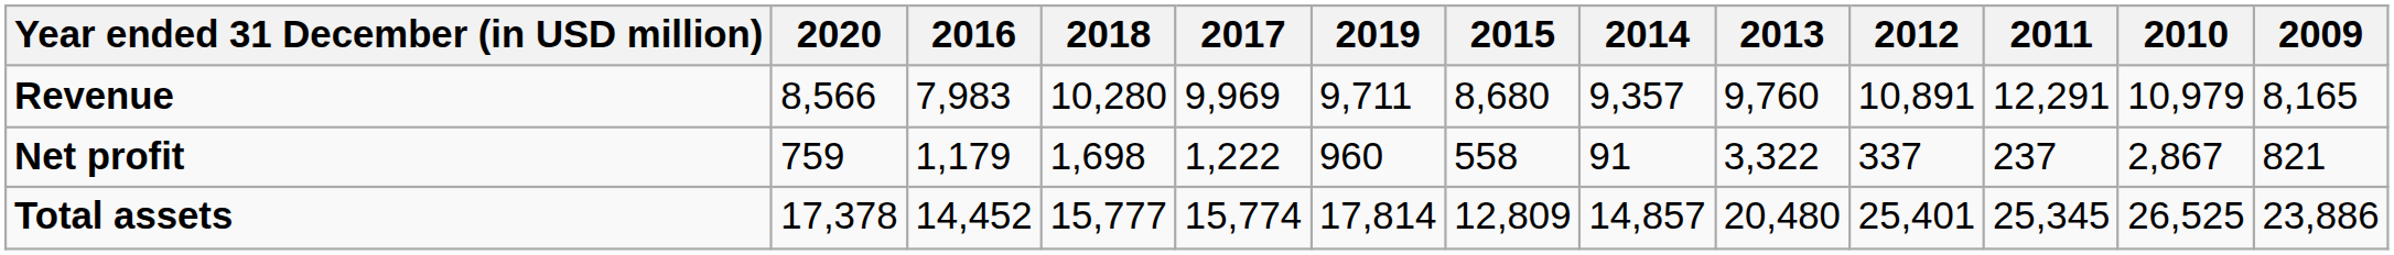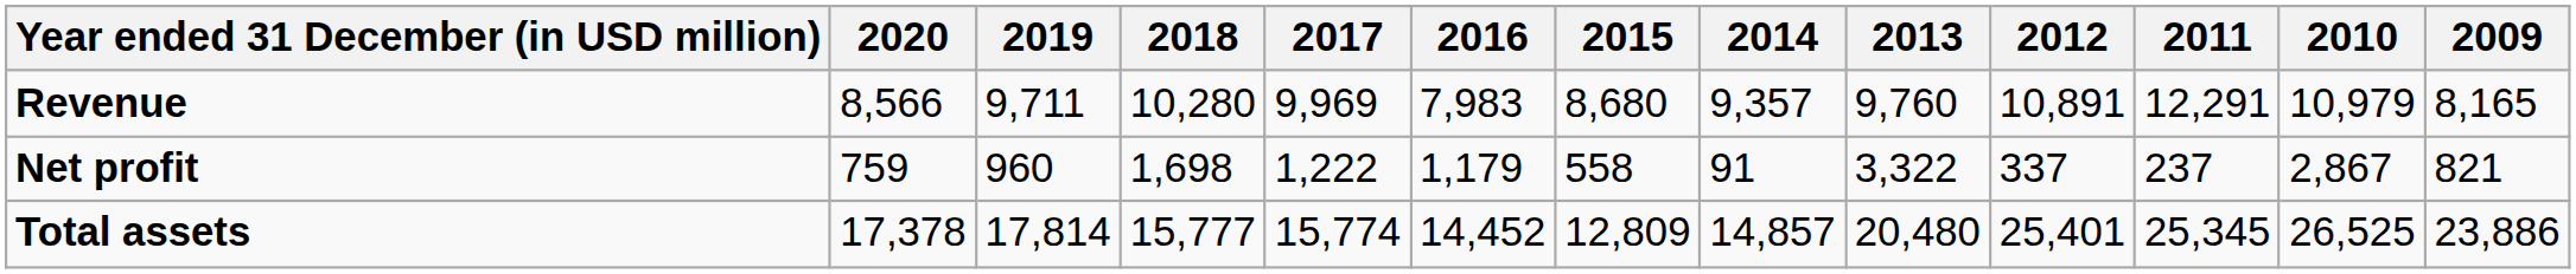columns swapped: 2019 <-> 2016
